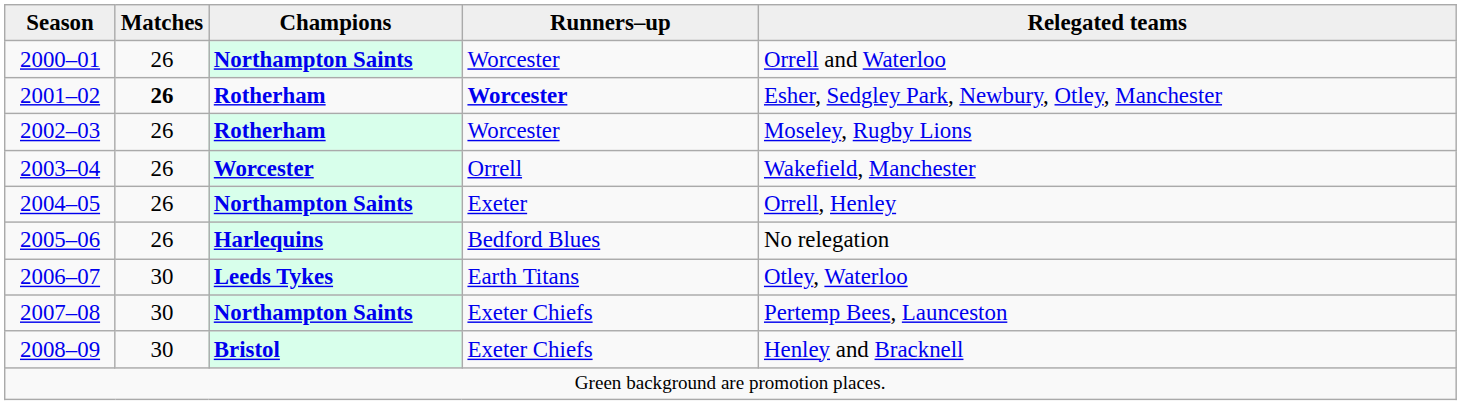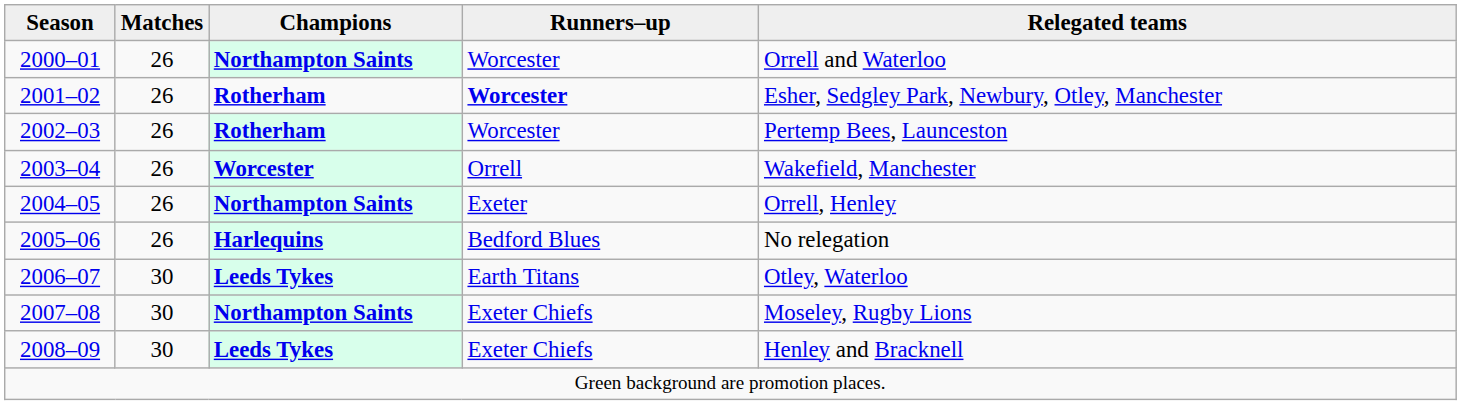2001–02 | Matches: bold -> normal
2002–03 | Relegated teams: Moseley, Rugby Lions -> Pertemp Bees, Launceston
2007–08 | Relegated teams: Pertemp Bees, Launceston -> Moseley, Rugby Lions
2008–09 | Champions: Bristol -> Leeds Tykes
